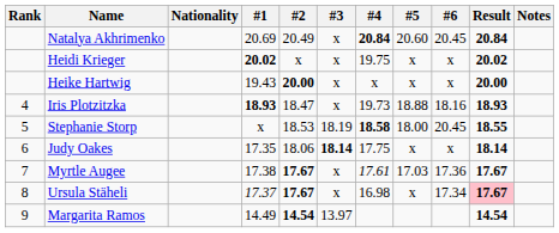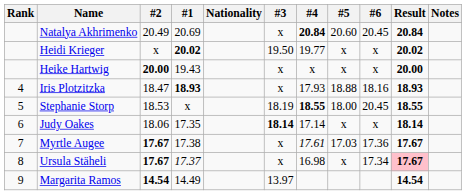columns swapped: Nationality <-> #2
Heidi Krieger | #3: x -> 19.50
Heidi Krieger | #4: 19.75 -> 19.77
Iris Plotzitzka | #4: 19.73 -> 17.93
Stephanie Storp | #4: 18.58 -> 18.55
Judy Oakes | #4: 17.75 -> 17.14
